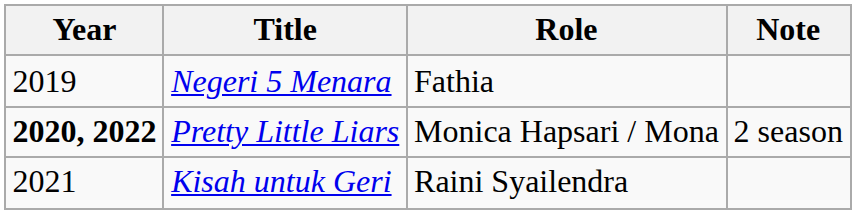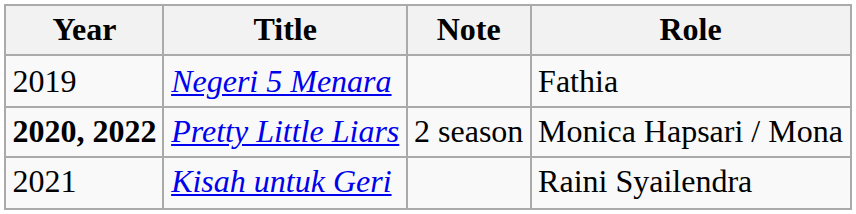columns swapped: Role <-> Note
